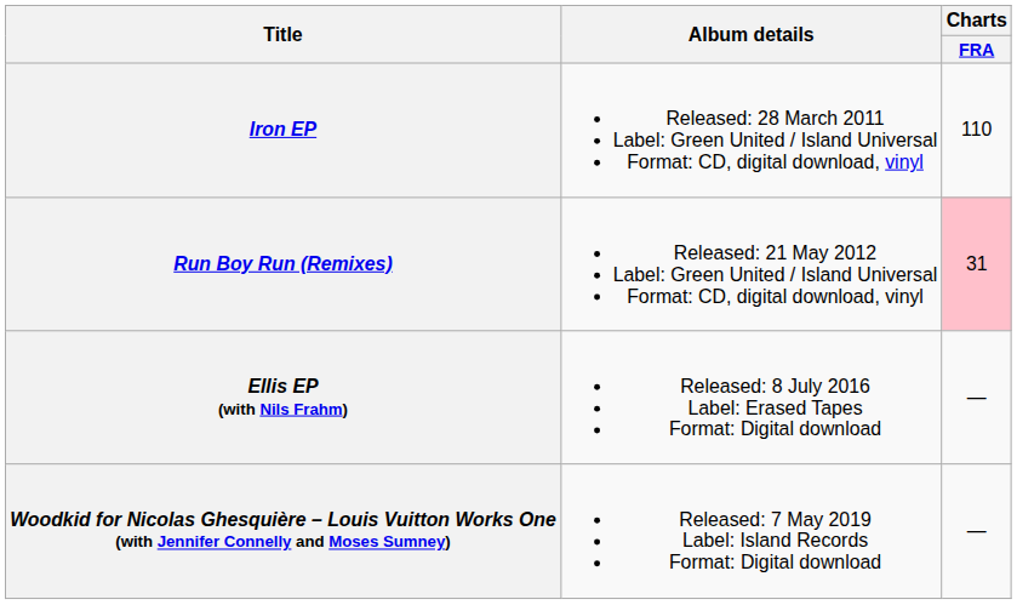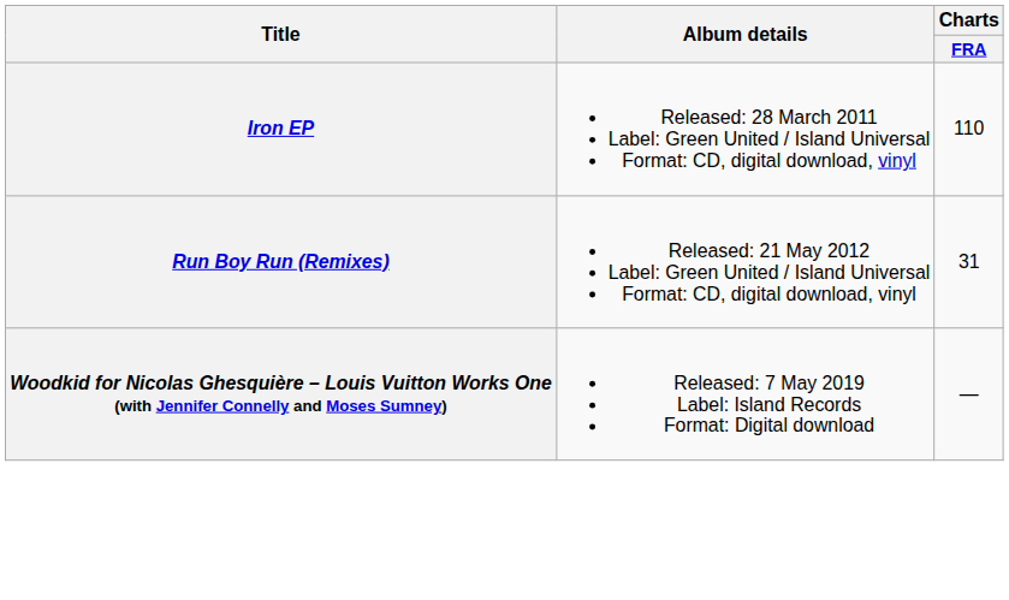Run Boy Run (Remixes) | Charts / FRA: pink background -> no background
- row: Ellis EP (with Nils Frahm) | Released: 8 July 2016 Label: Erased Tapes Format: Digital download | —
